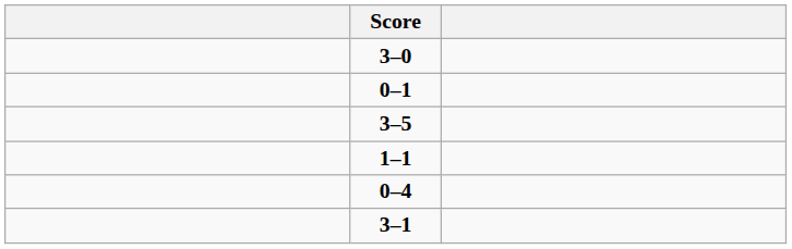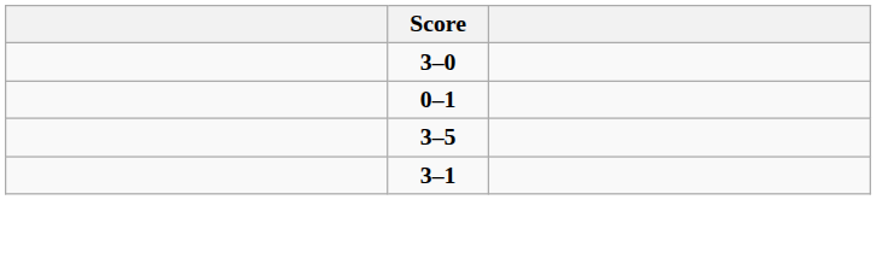- row: 1–1
- row: 0–4
